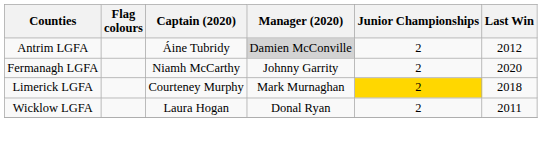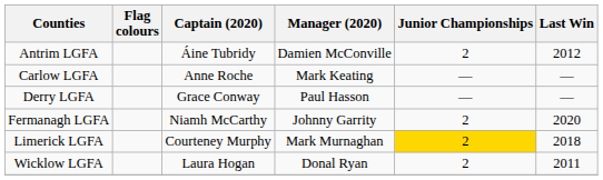Antrim LGFA | Manager (2020): lightgrey background -> no background
+ row: Carlow LGFA | Anne Roche | Mark Keating | — | —
+ row: Derry LGFA | Grace Conway | Paul Hasson | — | —
